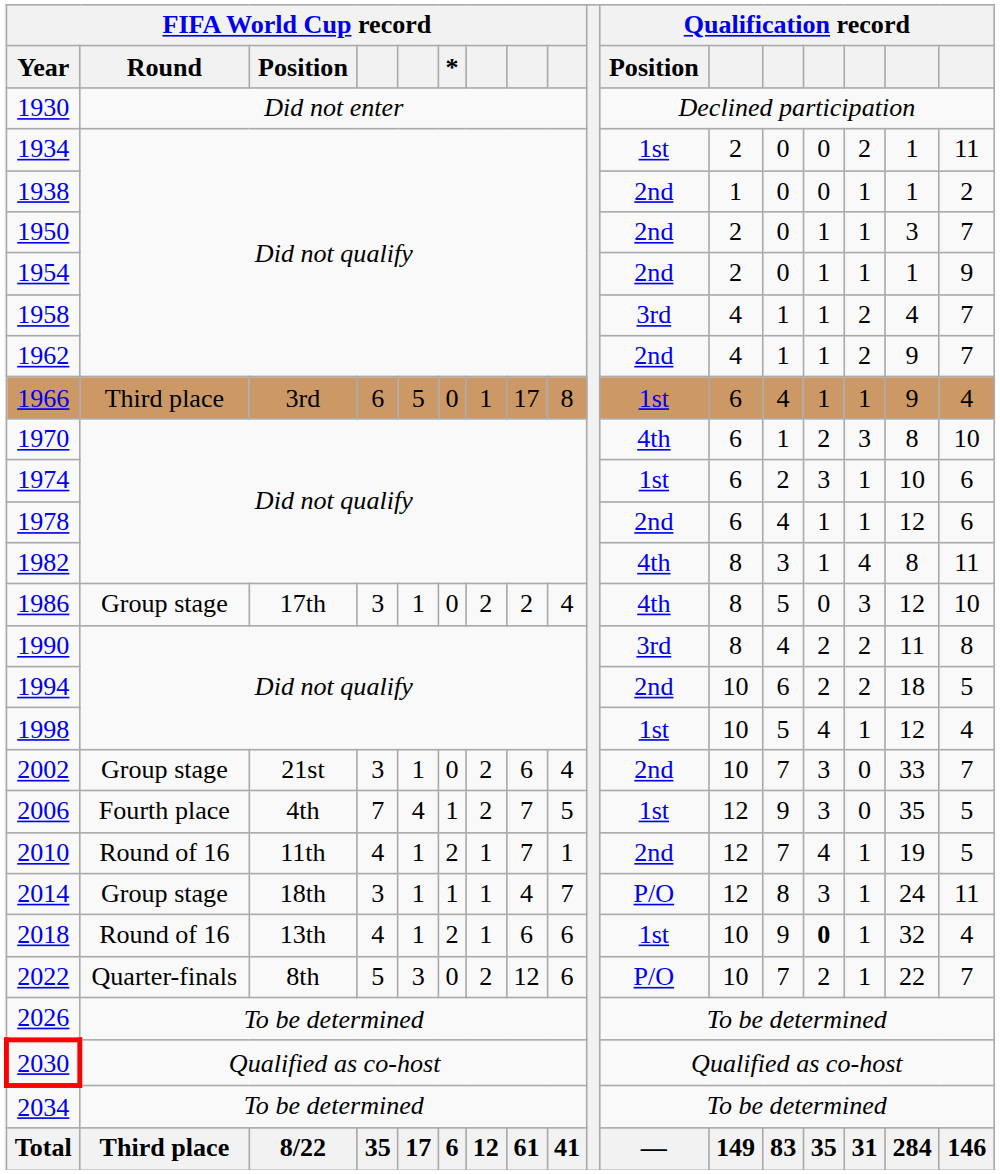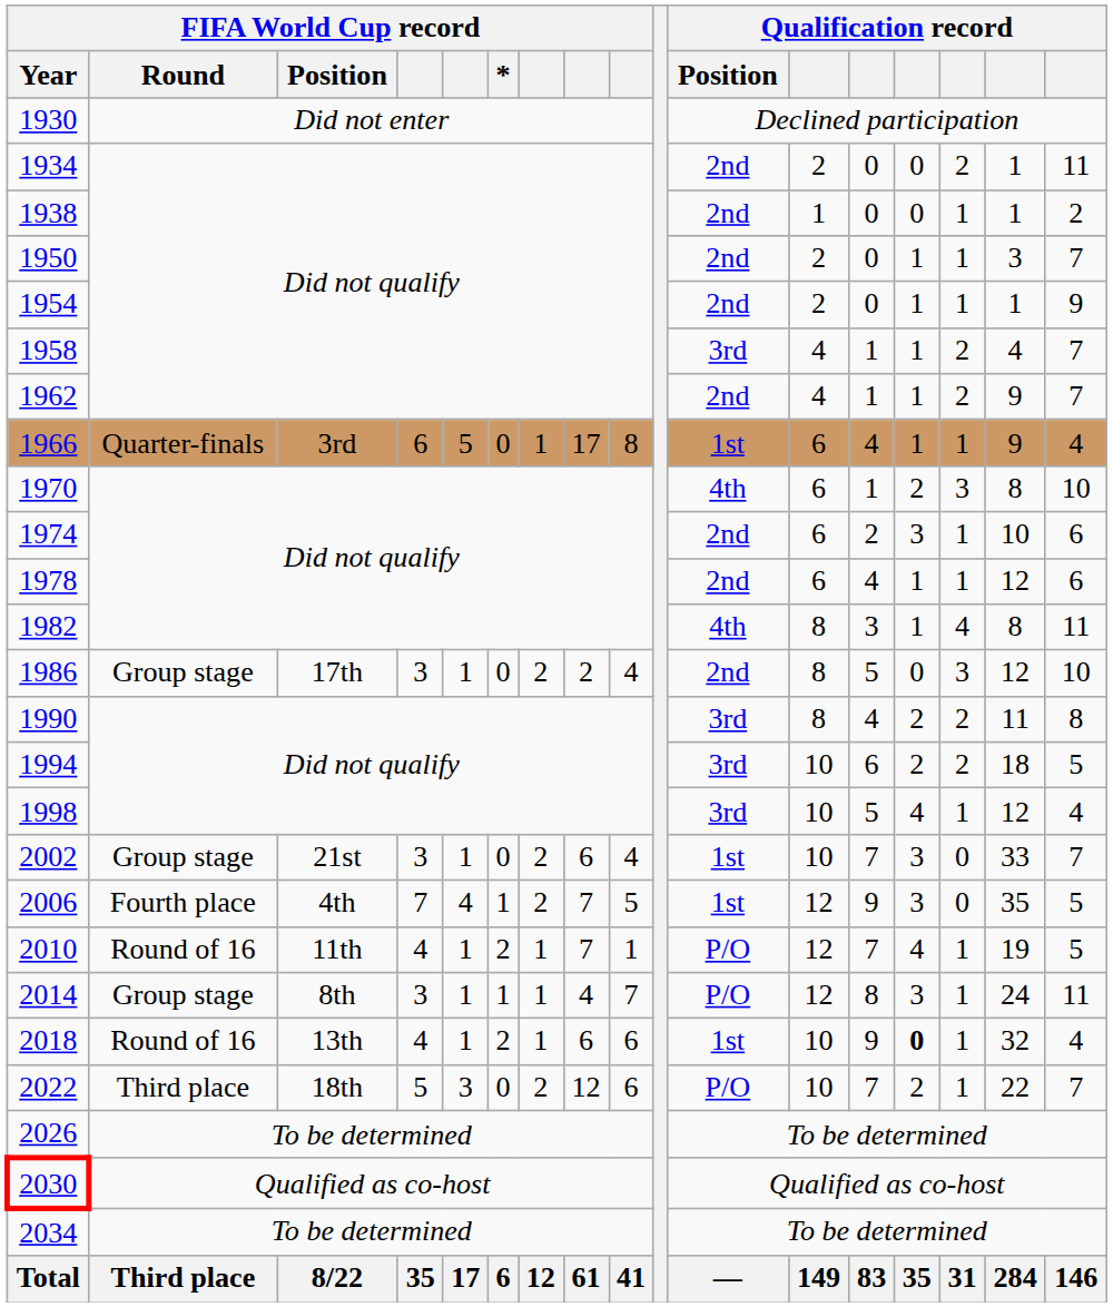1934 | Qualification record / Position: 1st -> 2nd
1966 | FIFA World Cup record / Round: Third place -> Quarter-finals
1974 | Qualification record / Position: 1st -> 2nd
1986 | Qualification record / Position: 4th -> 2nd
1994 | Qualification record / Position: 2nd -> 3rd
1998 | Qualification record / Position: 1st -> 3rd
2002 | Qualification record / Position: 2nd -> 1st
2010 | Qualification record / Position: 2nd -> P/O
2014 | FIFA World Cup record / Position: 18th -> 8th
2022 | FIFA World Cup record / Round: Quarter-finals -> Third place
2022 | FIFA World Cup record / Position: 8th -> 18th
